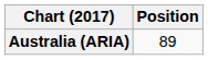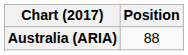Australia (ARIA) | Position: 89 -> 88
